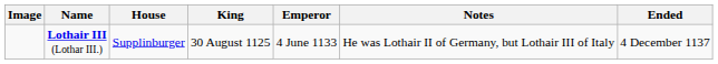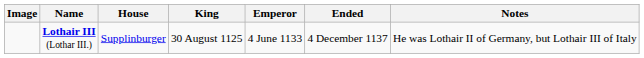columns swapped: Ended <-> Notes
